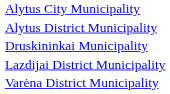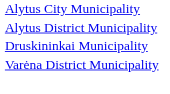- row: Lazdijai District Municipality
